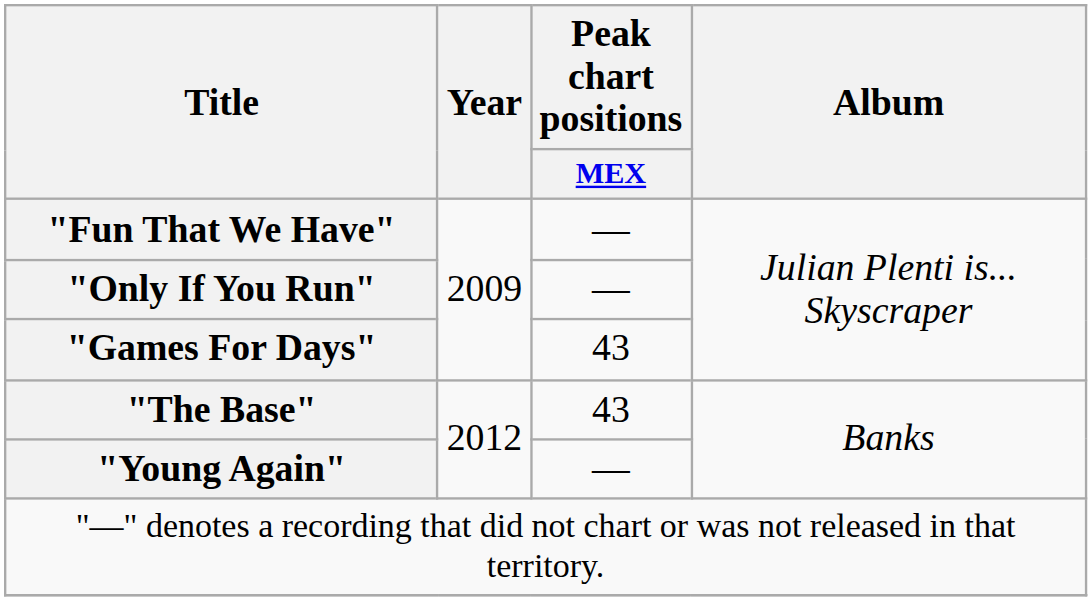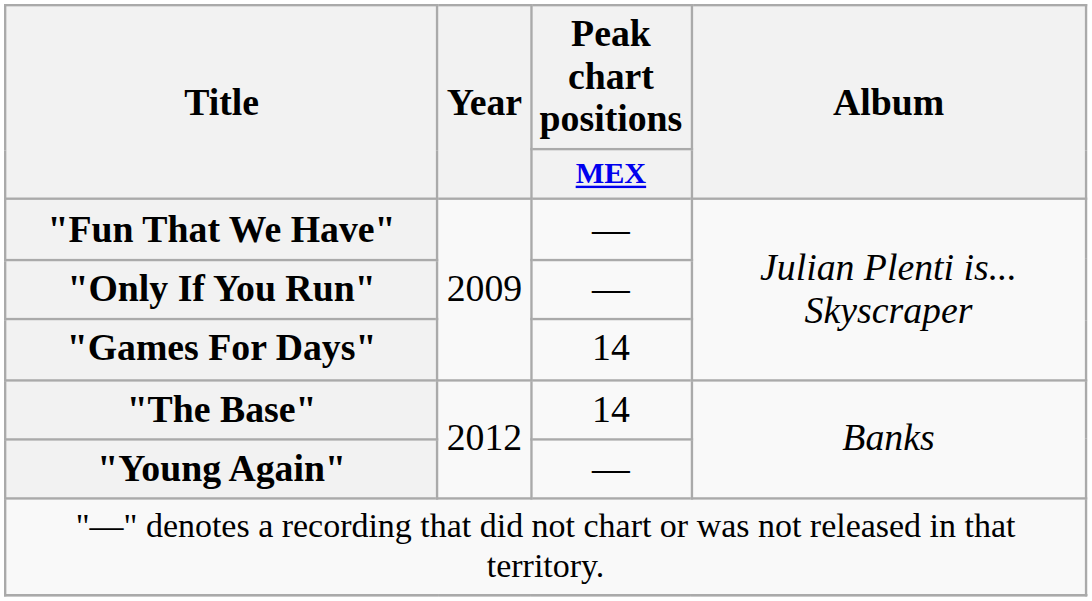"Games For Days" | Peak chart positions / MEX: 43 -> 14
"The Base" | Peak chart positions / MEX: 43 -> 14
